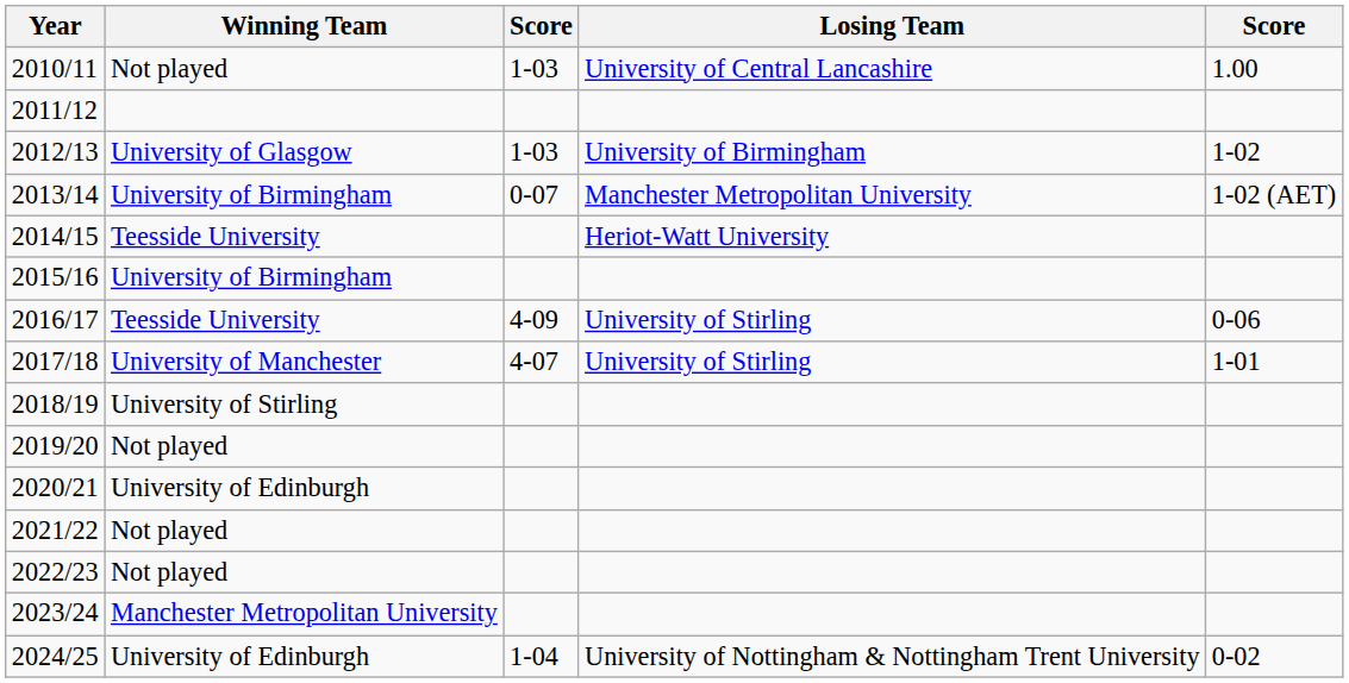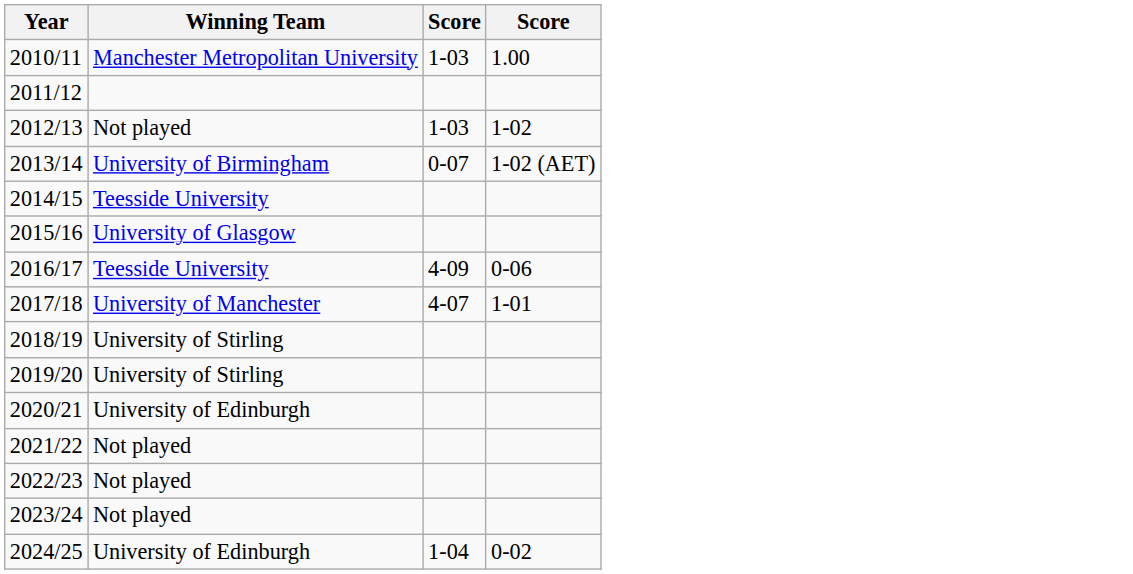- column: Losing Team | University of Central Lancashire | University of Birmingham | Manchester Metropolitan University | Heriot-Watt University | University of Stirling | University of Stirling | University of Nottingham & Nottingham Trent University
2010/11 | Winning Team: Not played -> Manchester Metropolitan University
2012/13 | Winning Team: University of Glasgow -> Not played
2015/16 | Winning Team: University of Birmingham -> University of Glasgow
2019/20 | Winning Team: Not played -> University of Stirling
2023/24 | Winning Team: Manchester Metropolitan University -> Not played
